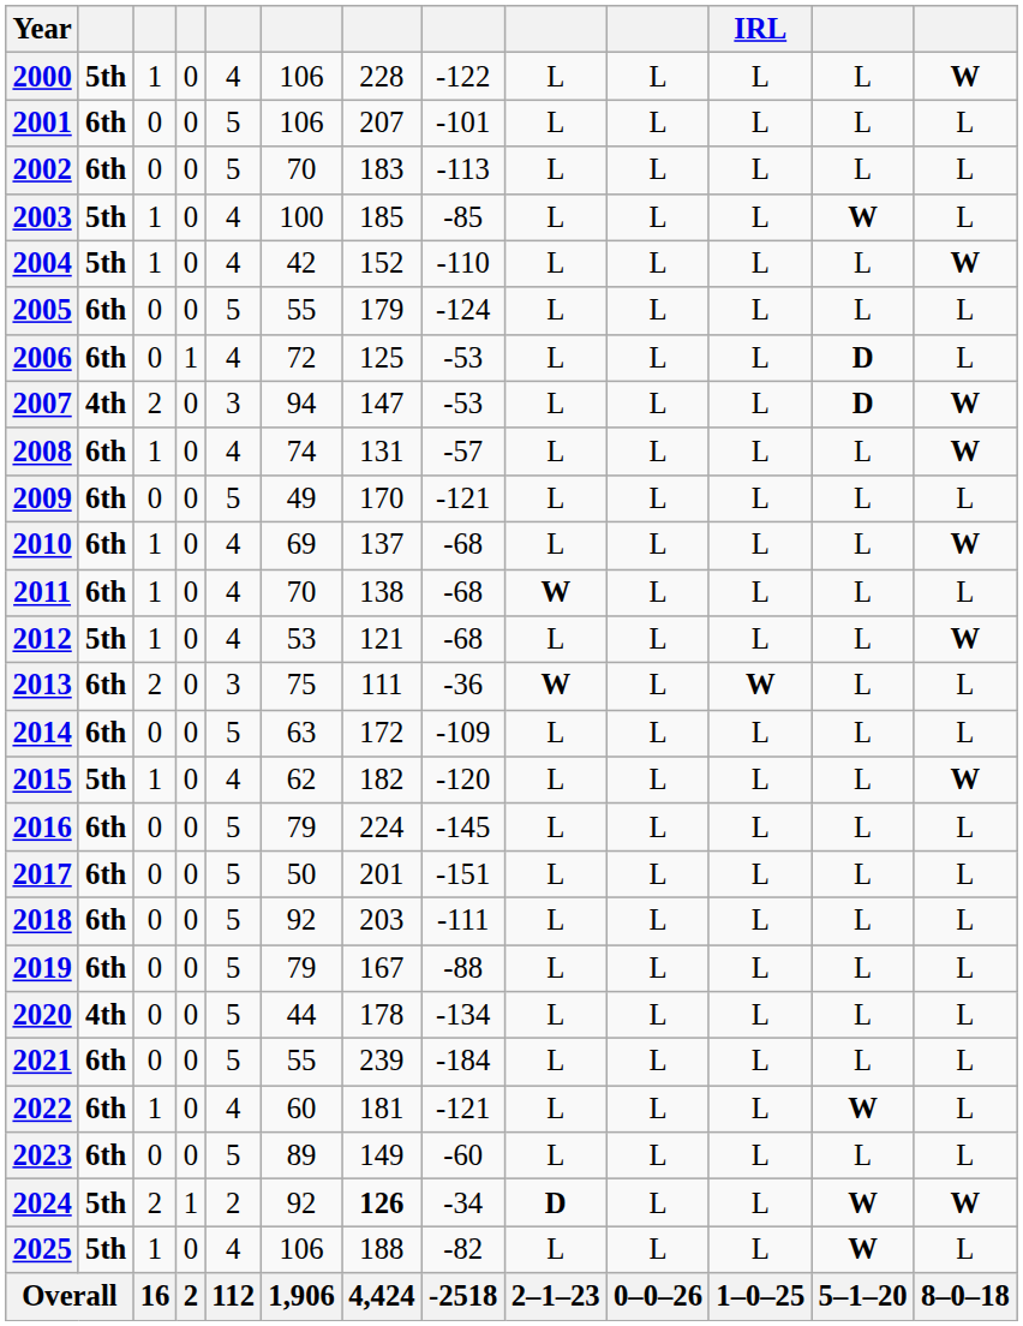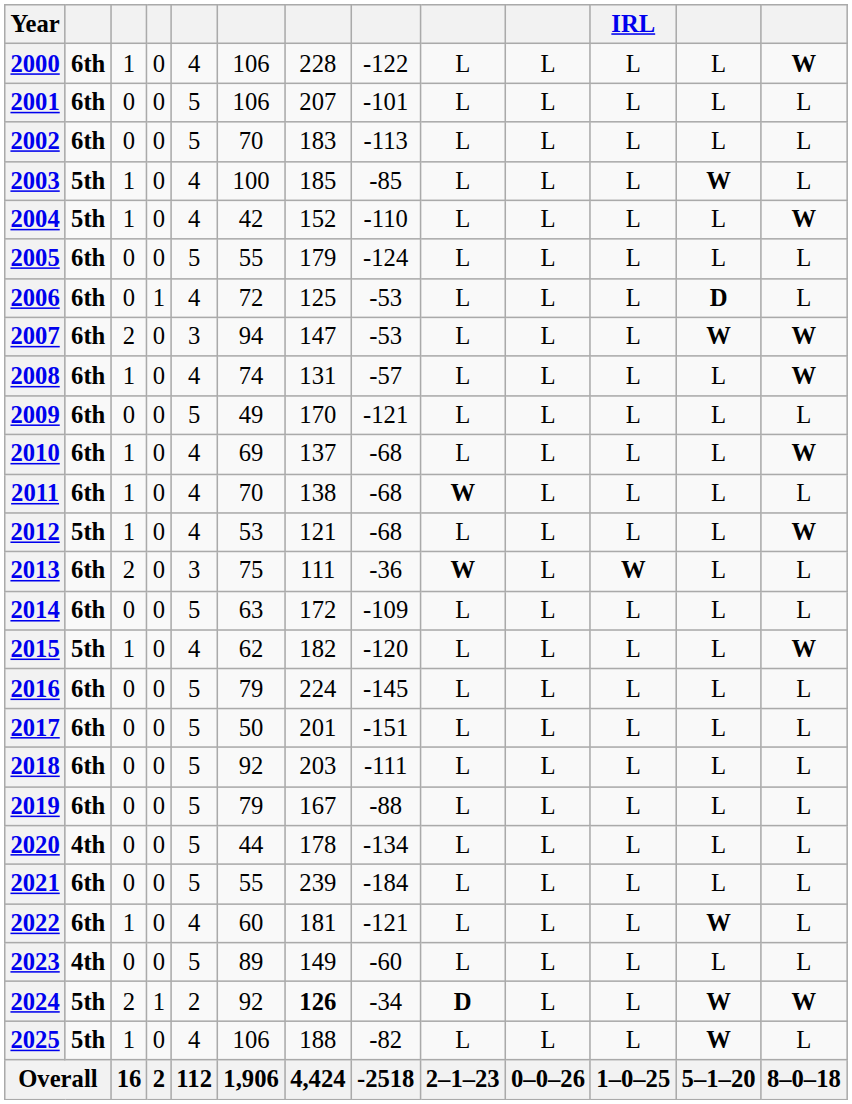2000 | column 2: 5th -> 6th
2007 | column 2: 4th -> 6th
2007 | column 12: D -> W
2023 | column 2: 6th -> 4th
